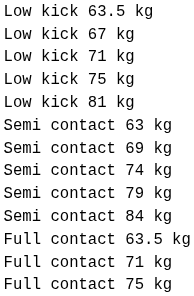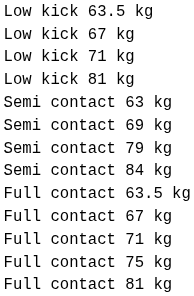- row: Low kick 75 kg
- row: Semi contact 74 kg
+ row: Full contact 67 kg
+ row: Full contact 81 kg
